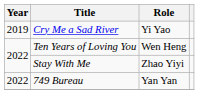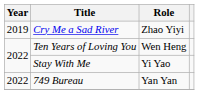Cry Me a Sad River | Role: Yi Yao -> Zhao Yiyi
Stay With Me | Role: Zhao Yiyi -> Yi Yao
